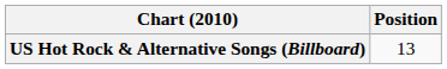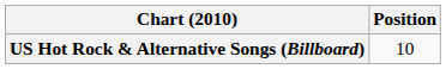US Hot Rock & Alternative Songs (Billboard) | Position: 13 -> 10
